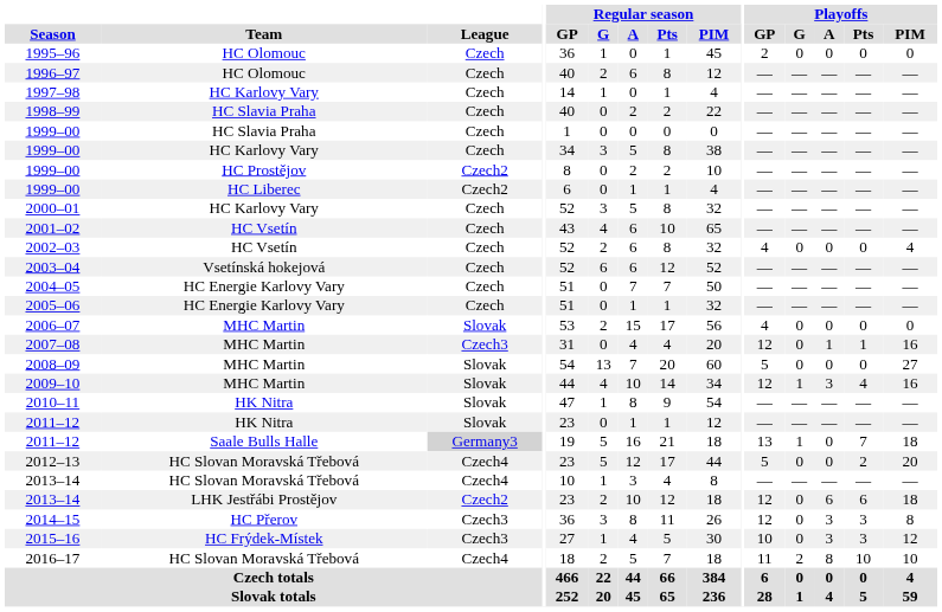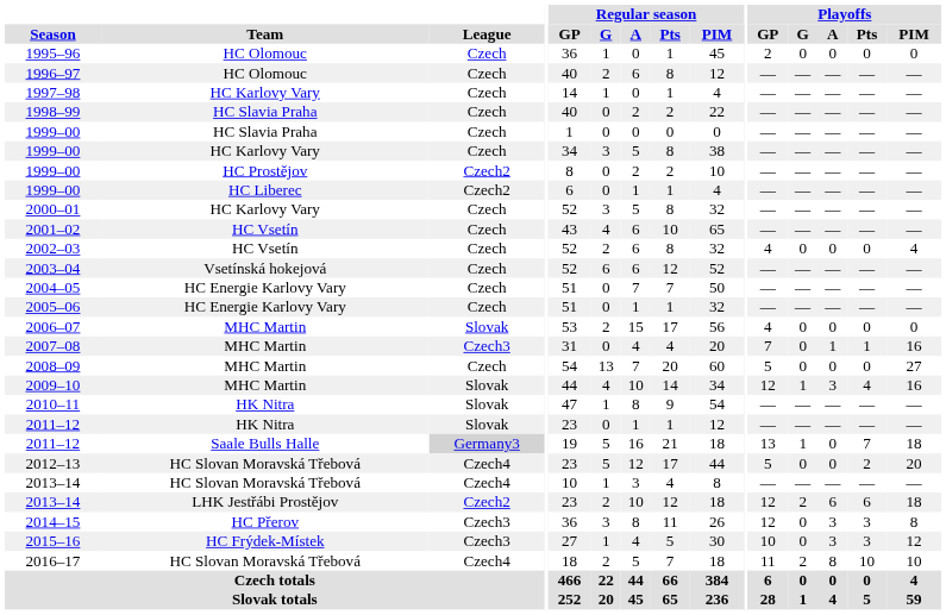2007–08 | Playoffs / GP: 12 -> 7
2008–09 | League: Slovak -> Czech
2013–14 / LHK Jestřábi Prostějov | Playoffs / G: 0 -> 2
